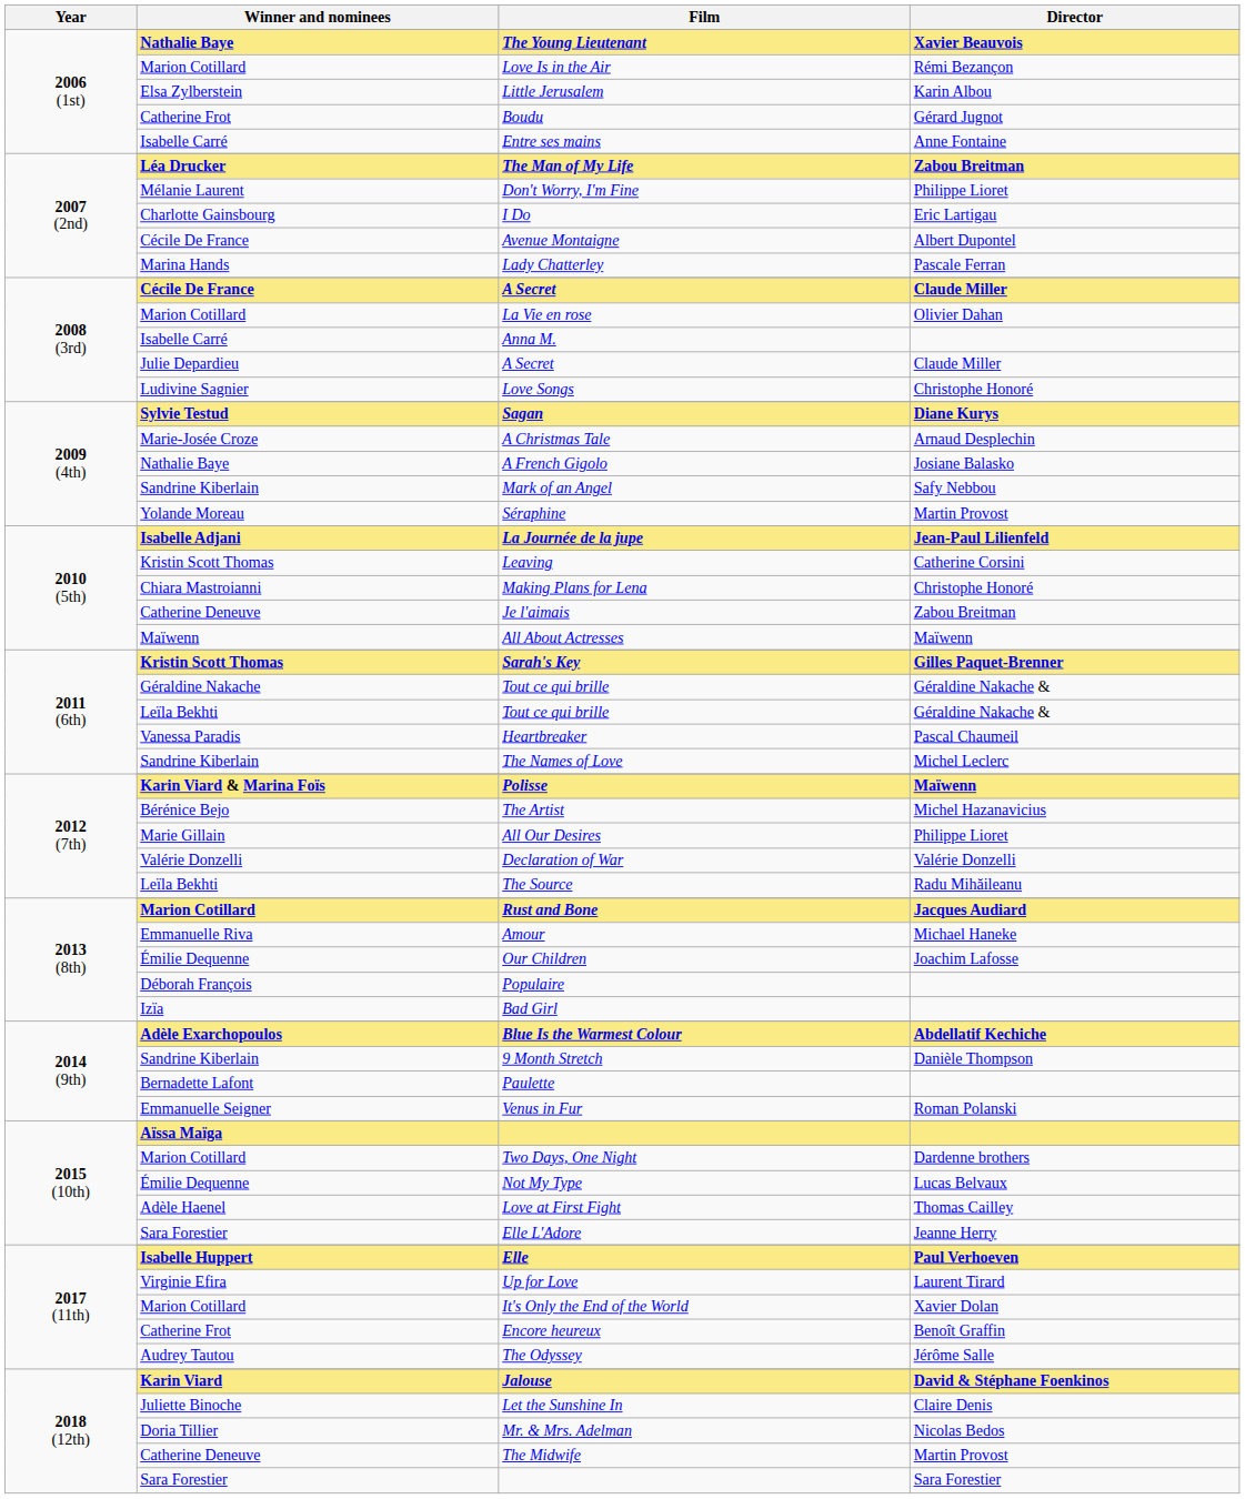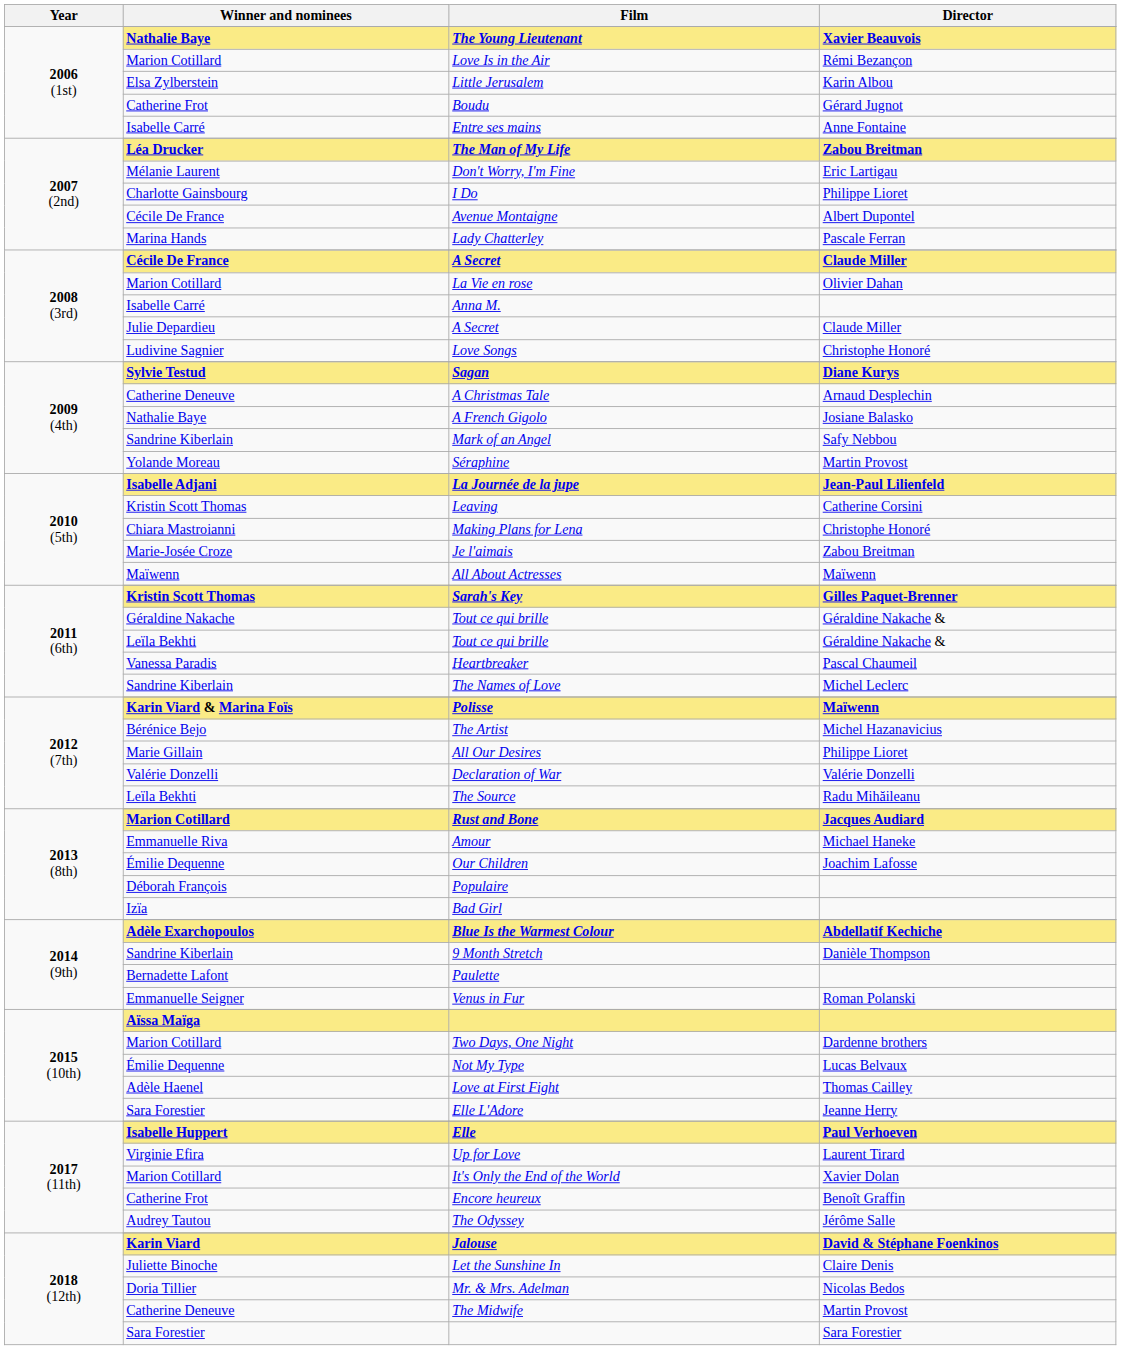Don't Worry, I'm Fine | Director: Philippe Lioret -> Eric Lartigau
I Do | Director: Eric Lartigau -> Philippe Lioret
A Christmas Tale | Winner and nominees: Marie-Josée Croze -> Catherine Deneuve
Je l'aimais | Winner and nominees: Catherine Deneuve -> Marie-Josée Croze
